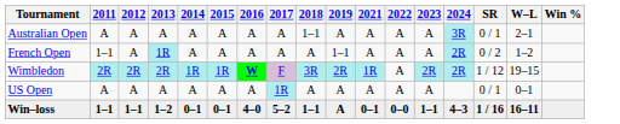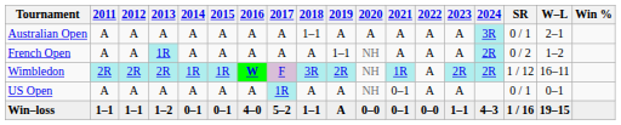+ column: 2020 | A | NH | NH | NH | 0–0
French Open | 2011: 1–1 -> A
Wimbledon | W–L: 19–15 -> 16–11
US Open | 2021: A -> 0–1
Win–loss | W–L: 16–11 -> 19–15
